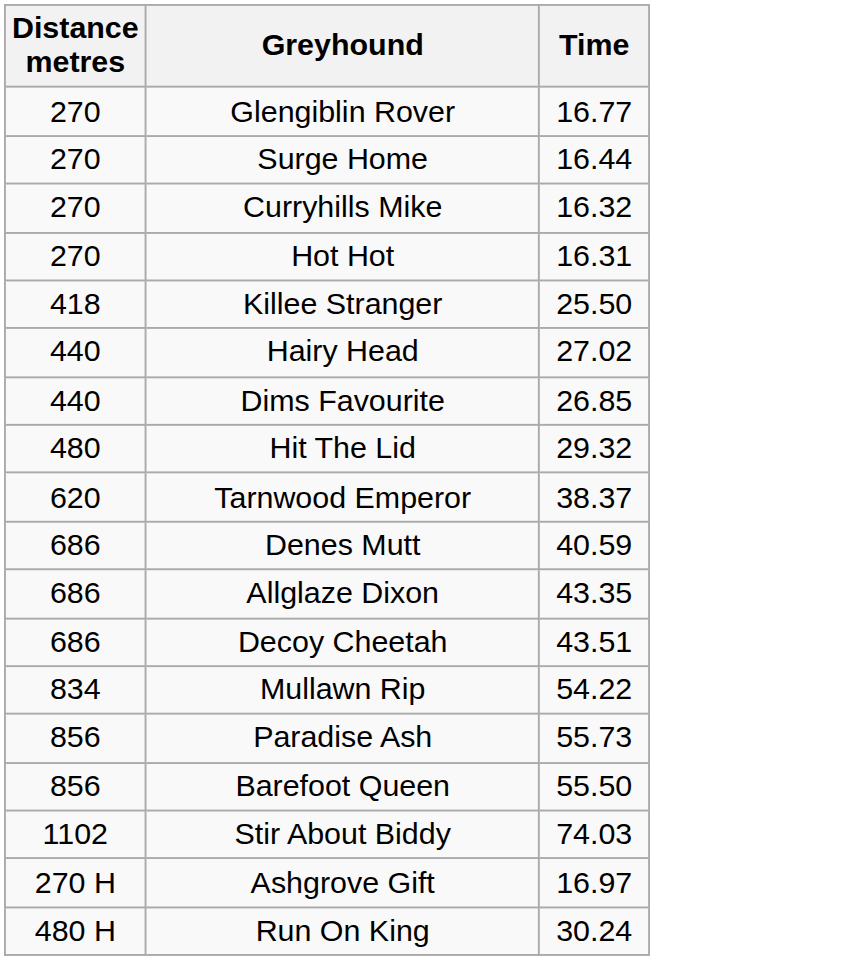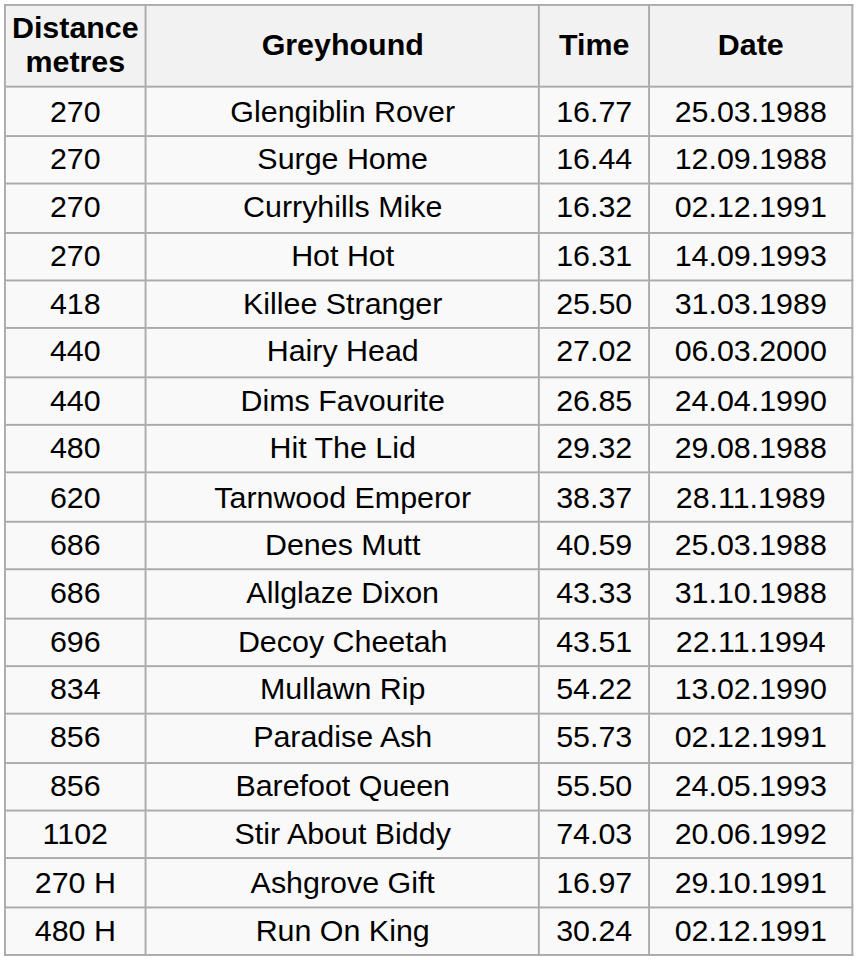+ column: Date | 25.03.1988 | 12.09.1988 | 02.12.1991 | 14.09.1993 | 31.03.1989 | 06.03.2000 | 24.04.1990 | 29.08.1988 | 28.11.1989 | 25.03.1988 | 31.10.1988 | 22.11.1994 | 13.02.1990 | 02.12.1991 | 24.05.1993 | 20.06.1992 | 29.10.1991 | 02.12.1991
Allglaze Dixon | Time: 43.35 -> 43.33
Decoy Cheetah | Distance metres: 686 -> 696
